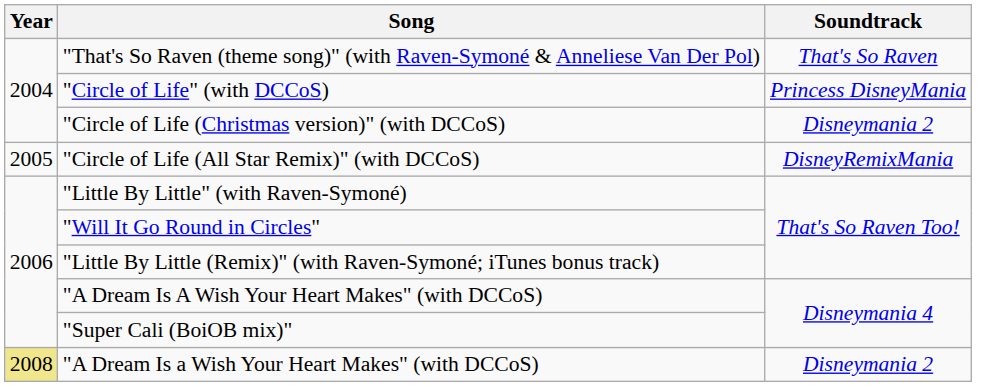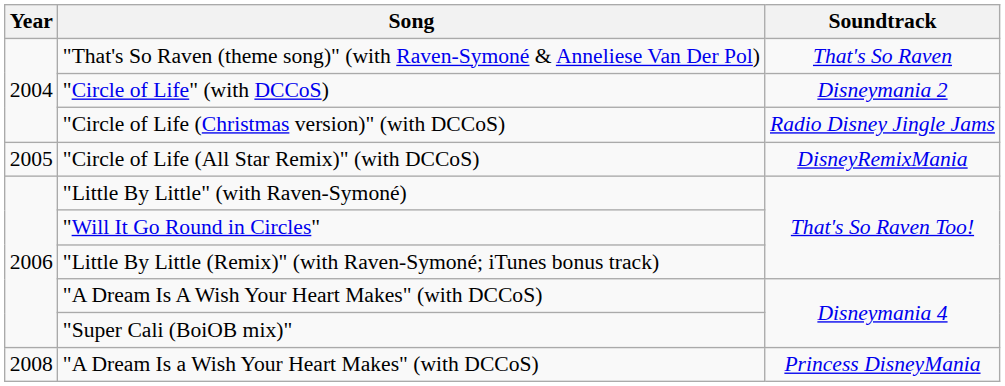"Circle of Life" (with DCCoS) | Soundtrack: Princess DisneyMania -> Disneymania 2
"Circle of Life (Christmas version)" (with DCCoS) | Soundtrack: Disneymania 2 -> Radio Disney Jingle Jams
"A Dream Is a Wish Your Heart Makes" (with DCCoS) | Year: khaki background -> no background
"A Dream Is a Wish Your Heart Makes" (with DCCoS) | Soundtrack: Disneymania 2 -> Princess DisneyMania
